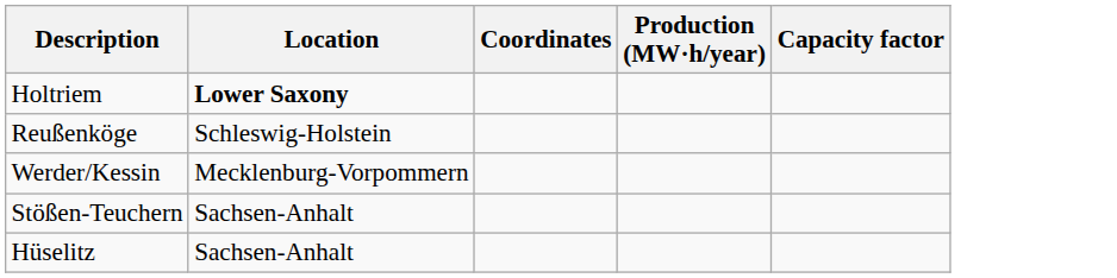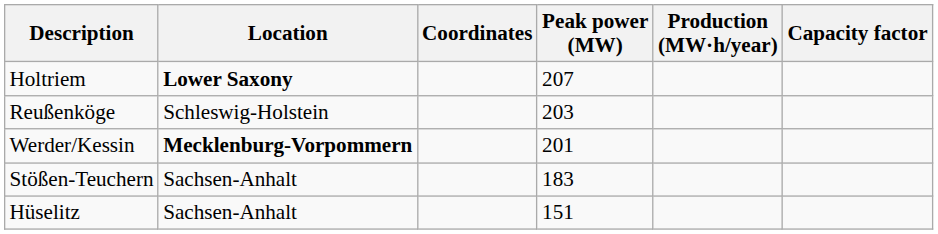+ column: Peak power (MW) | 207 | 203 | 201 | 183 | 151
Werder/Kessin | Location: normal -> bold
